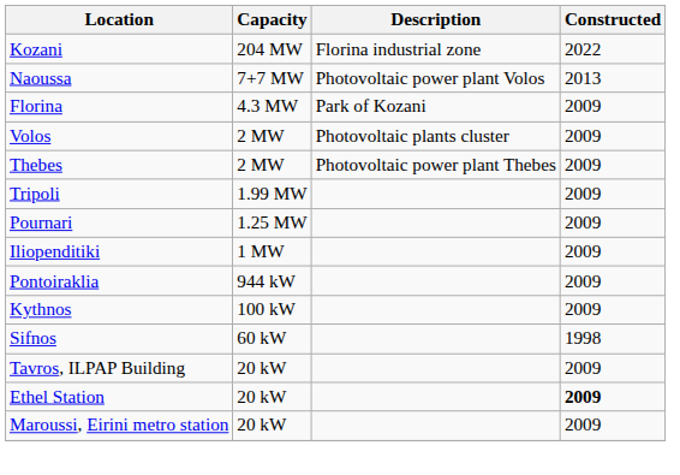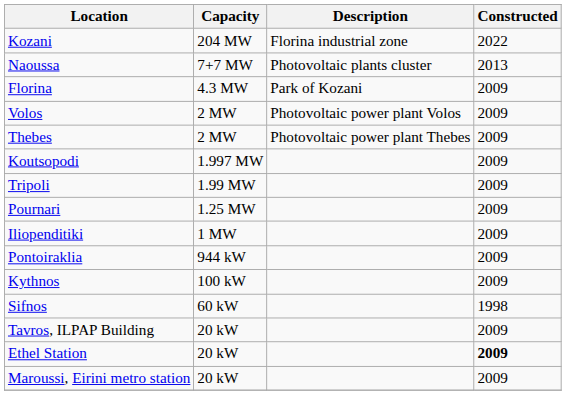Naoussa | Description: Photovoltaic power plant Volos -> Photovoltaic plants cluster
Volos | Description: Photovoltaic plants cluster -> Photovoltaic power plant Volos
+ row: Koutsopodi | 1.997 MW | 2009
